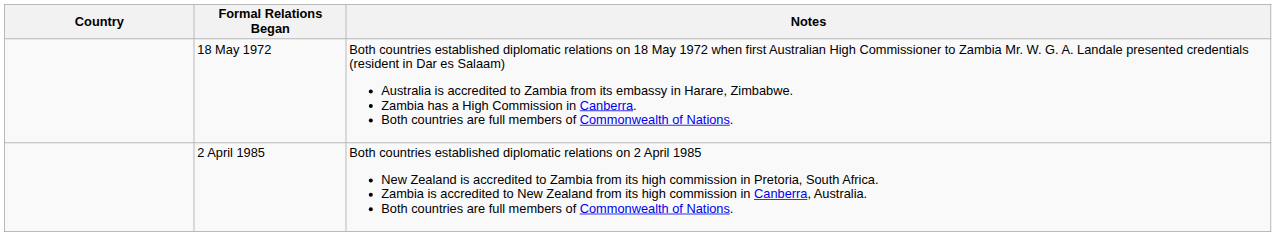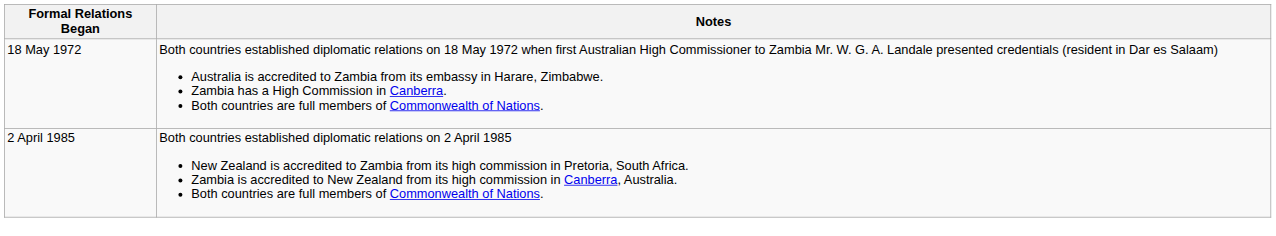- column: Country
